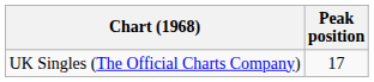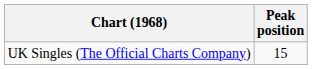UK Singles (The Official Charts Company) | Peak position: 17 -> 15
